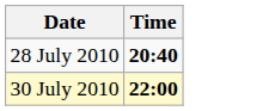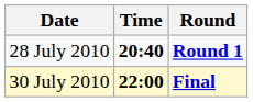+ column: Round | Round 1 | Final
